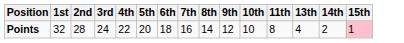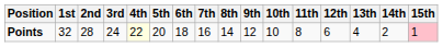+ column: 12th | 6
Points | 4th: no background -> lightyellow background
